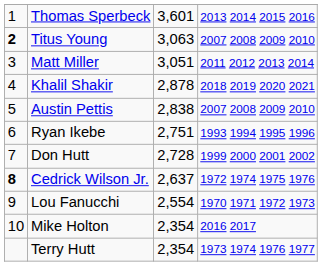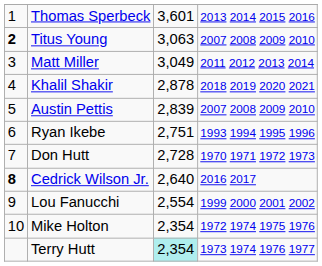Matt Miller | column 3: 3,051 -> 3,049
Austin Pettis | column 3: 2,838 -> 2,839
Don Hutt | column 4: 1999 2000 2001 2002 -> 1970 1971 1972 1973
Cedrick Wilson Jr. | column 3: 2,637 -> 2,640
Cedrick Wilson Jr. | column 4: 1972 1974 1975 1976 -> 2016 2017
Lou Fanucchi | column 4: 1970 1971 1972 1973 -> 1999 2000 2001 2002
Mike Holton | column 4: 2016 2017 -> 1972 1974 1975 1976
Terry Hutt | column 3: no background -> paleturquoise background
